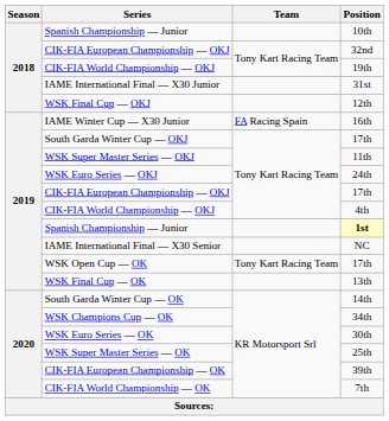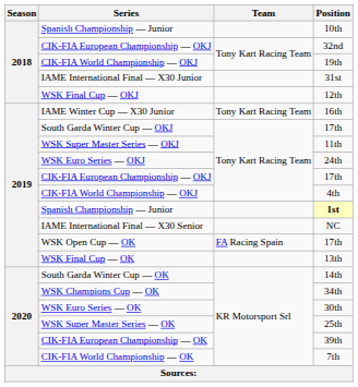16th | Team: FA Racing Spain -> Tony Kart Racing Team
WSK Open Cup — OK / 17th | Team: Tony Kart Racing Team -> FA Racing Spain
